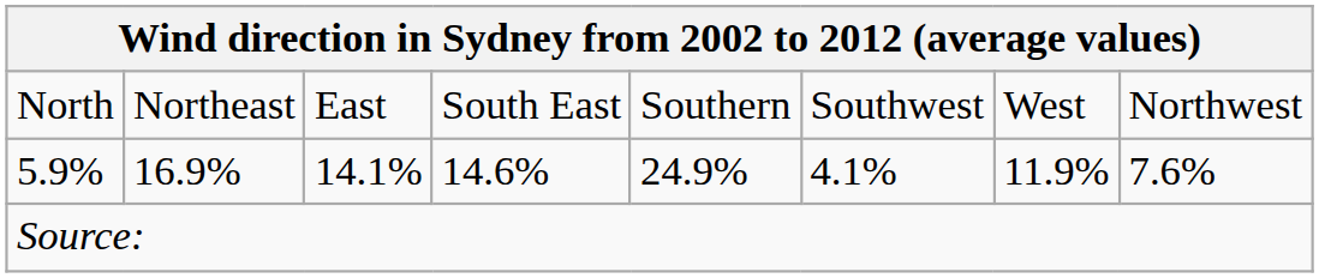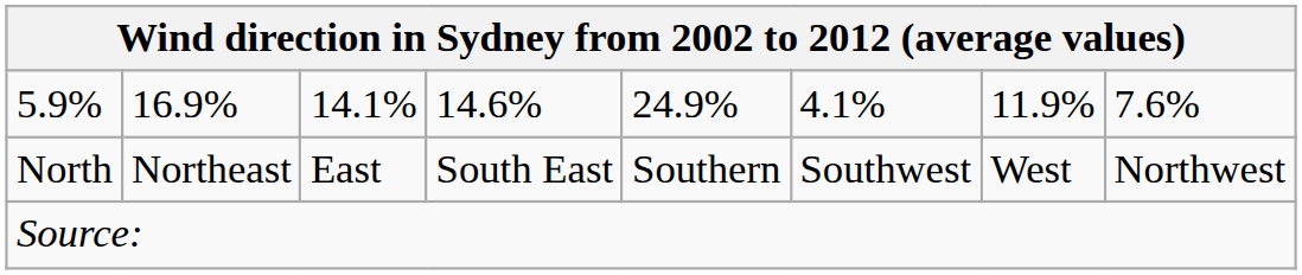rows swapped: North <-> 5.9%
